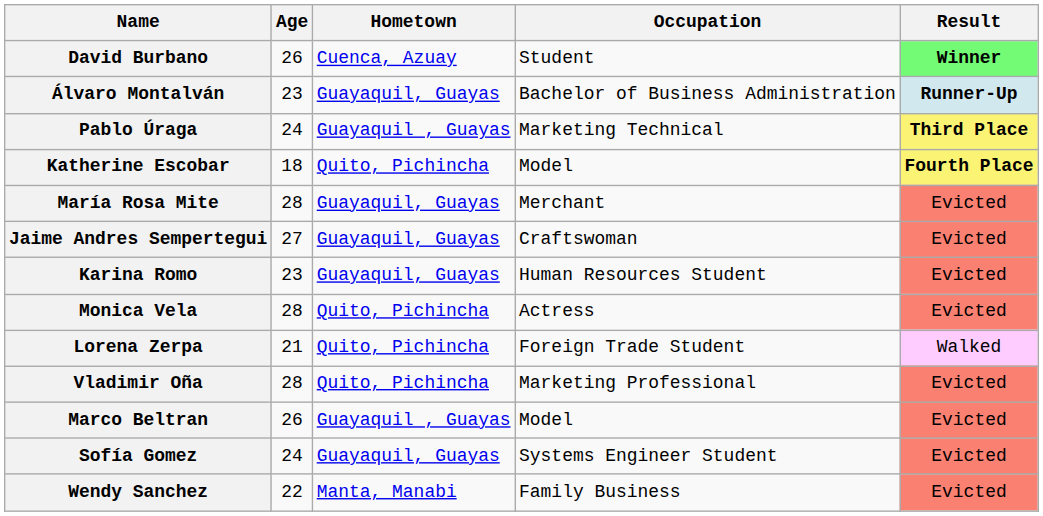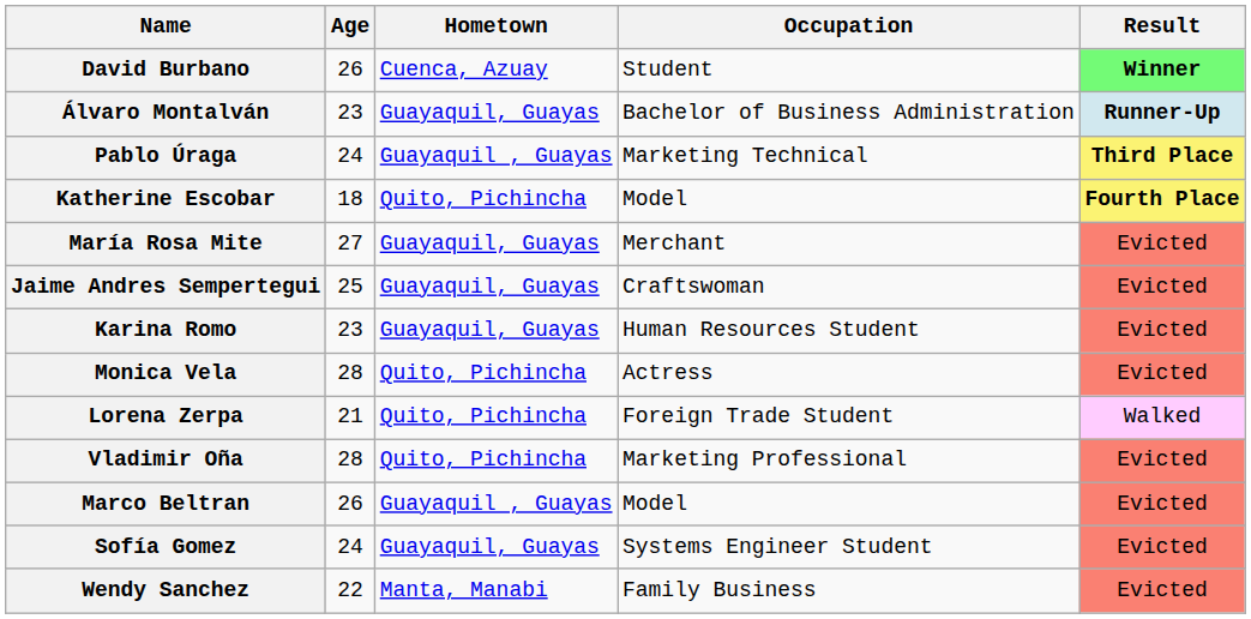María Rosa Mite | Age: 28 -> 27
Jaime Andres Sempertegui | Age: 27 -> 25
